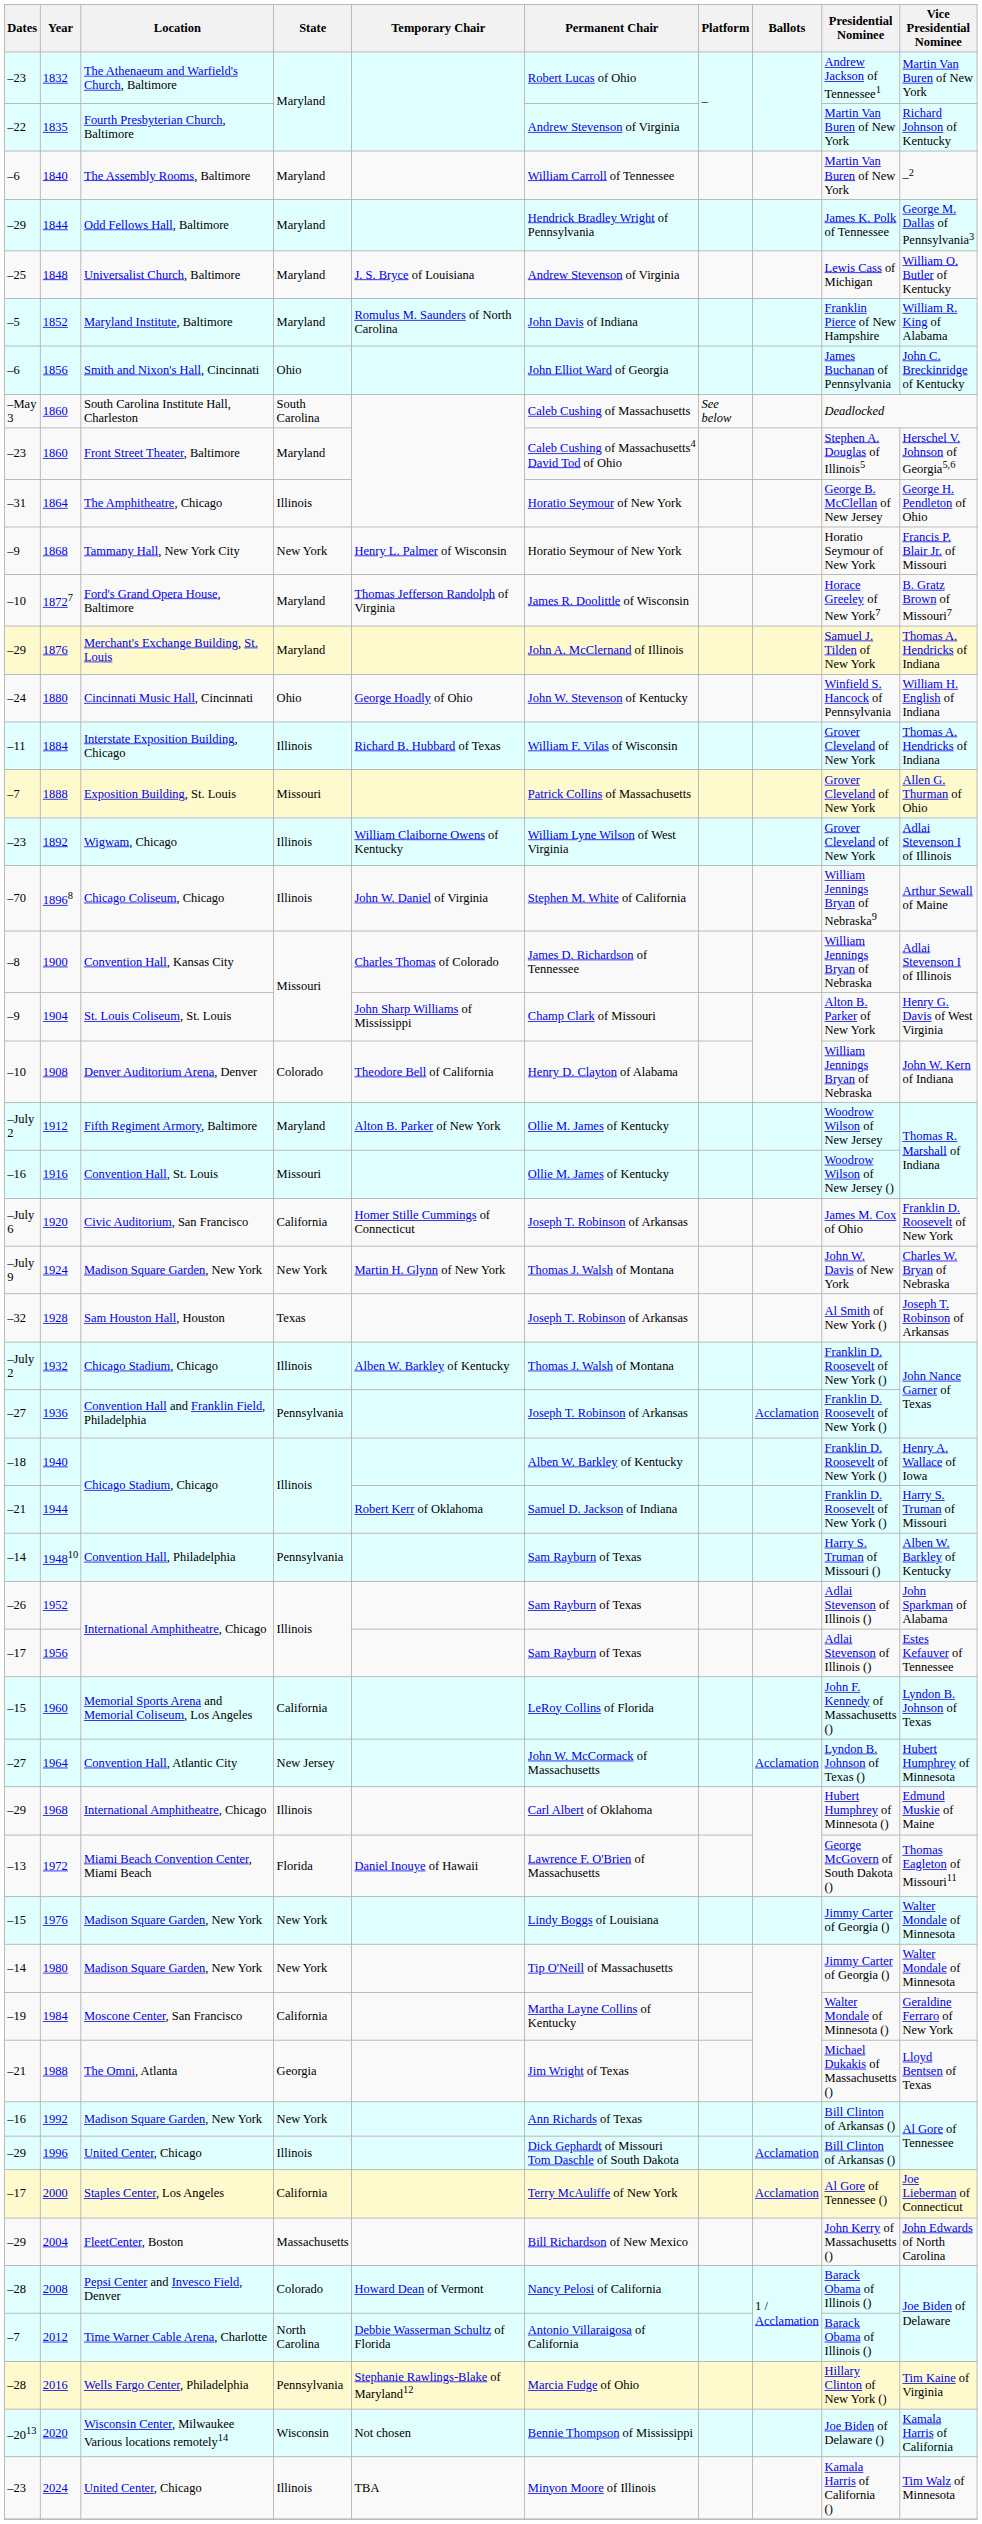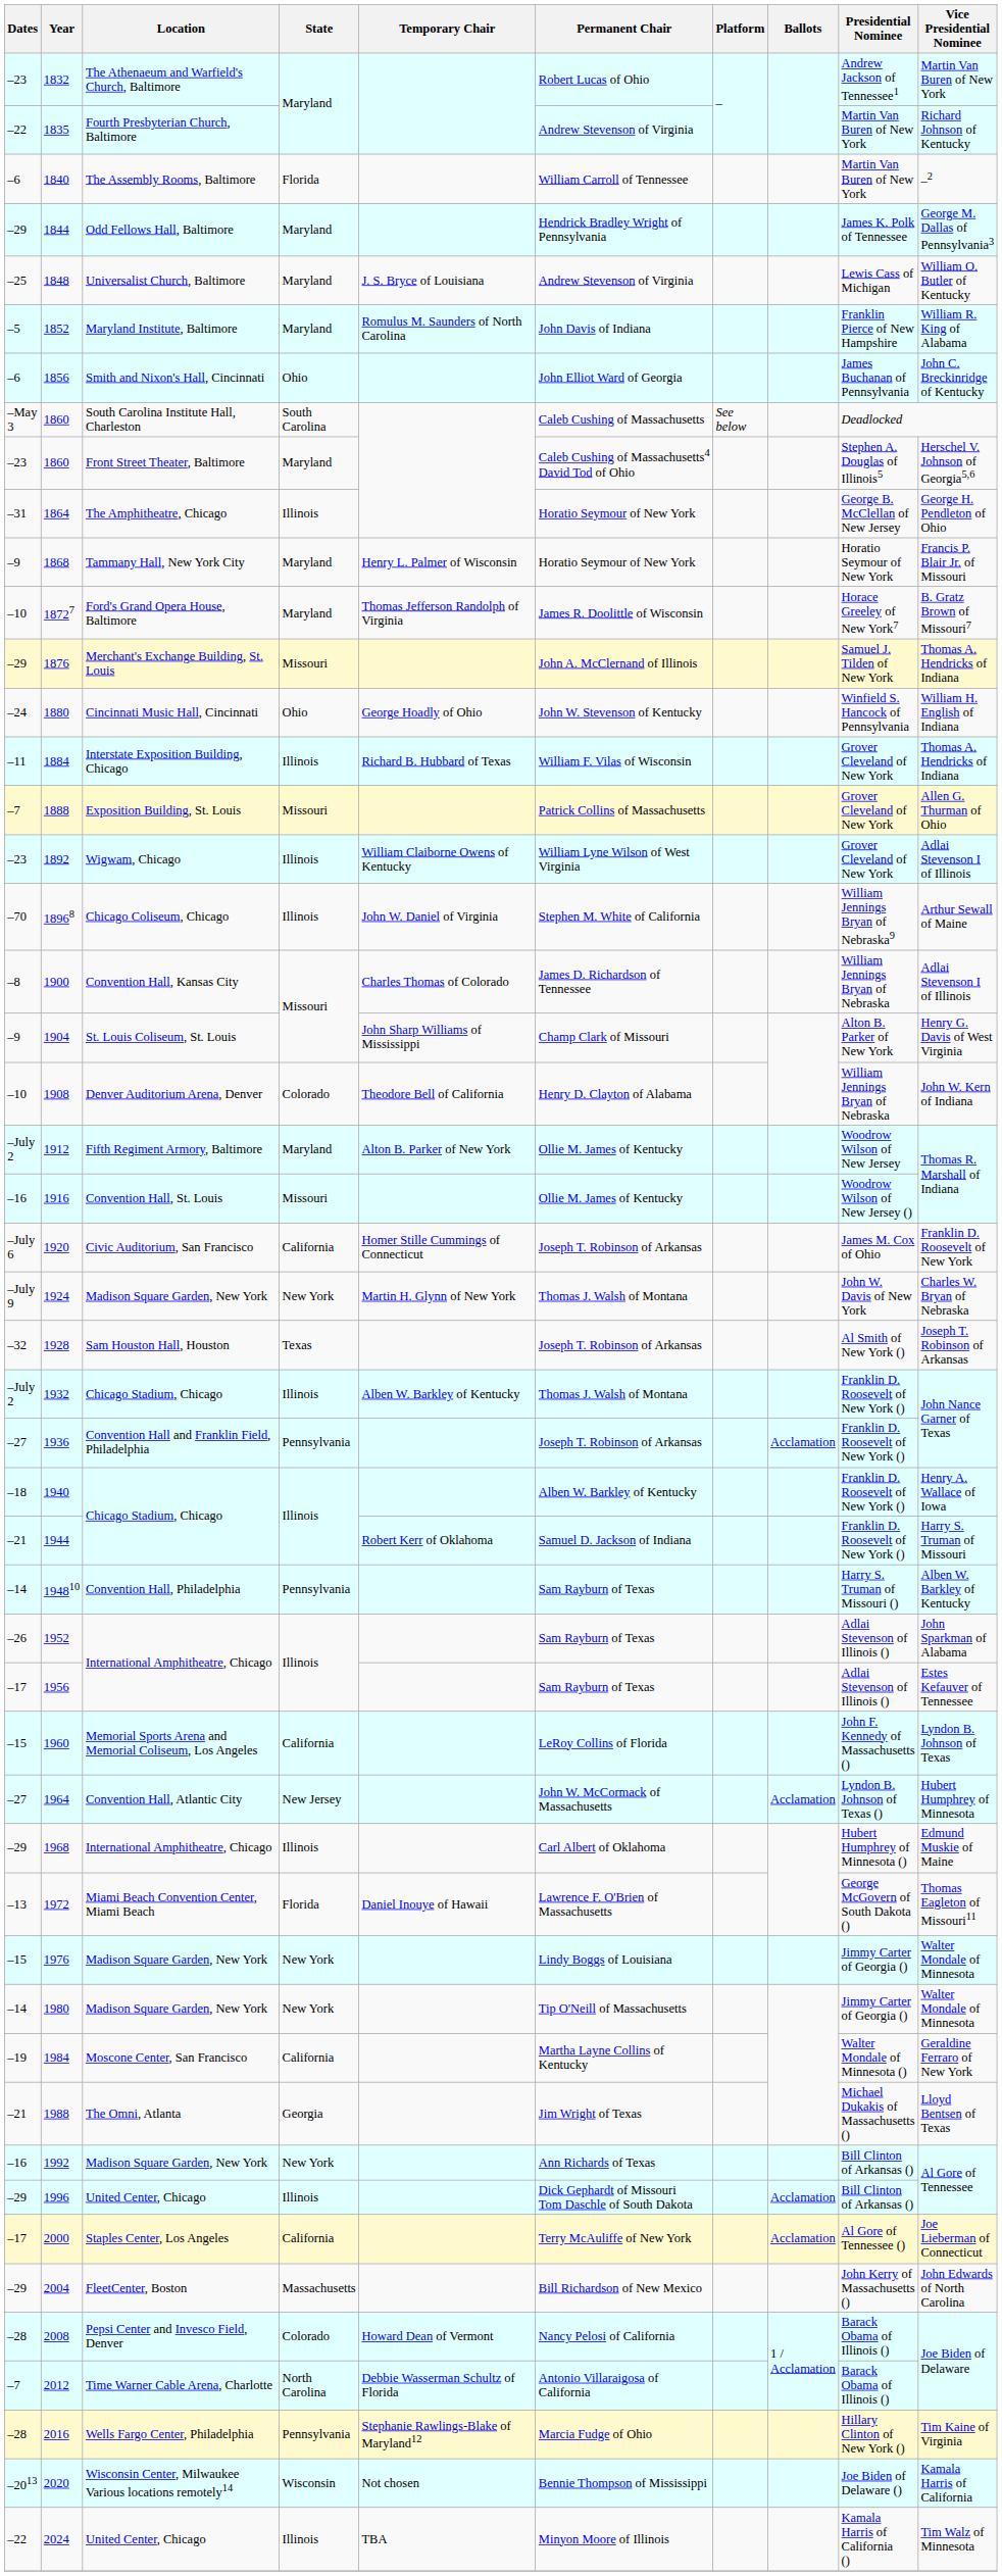1840 | State: Maryland -> Florida
1868 | State: New York -> Maryland
1876 | State: Maryland -> Missouri
2024 | Dates: –23 -> –22
